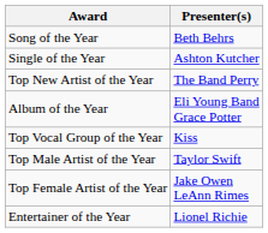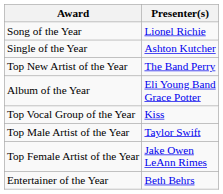Song of the Year | Presenter(s): Beth Behrs -> Lionel Richie
Entertainer of the Year | Presenter(s): Lionel Richie -> Beth Behrs
